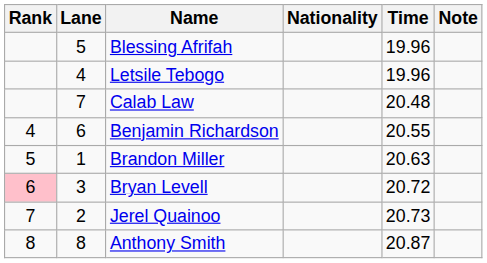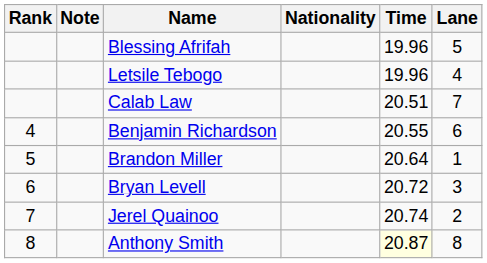columns swapped: Lane <-> Note
Calab Law | Time: 20.48 -> 20.51
Brandon Miller | Time: 20.63 -> 20.64
Bryan Levell | Rank: pink background -> no background
Jerel Quainoo | Time: 20.73 -> 20.74
Anthony Smith | Time: no background -> lightyellow background
